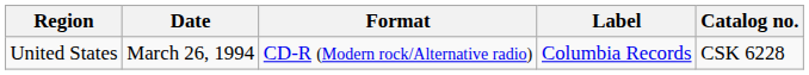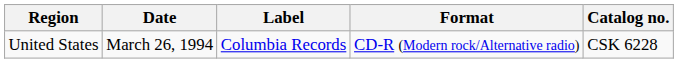columns swapped: Format <-> Label
